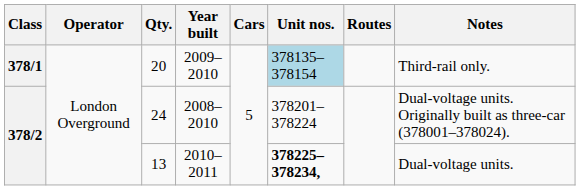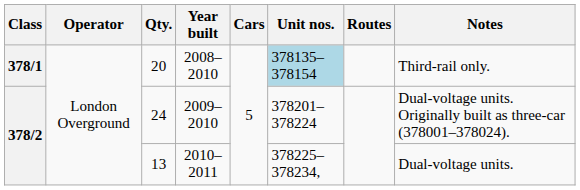20 | Year built: 2009–2010 -> 2008–2010
24 | Year built: 2008–2010 -> 2009–2010
13 | Unit nos.: bold -> normal
